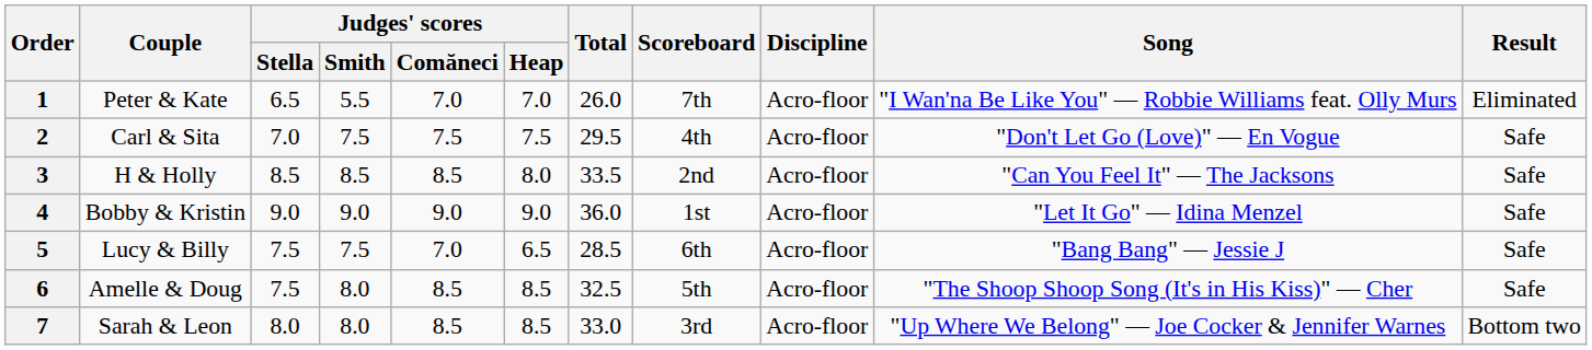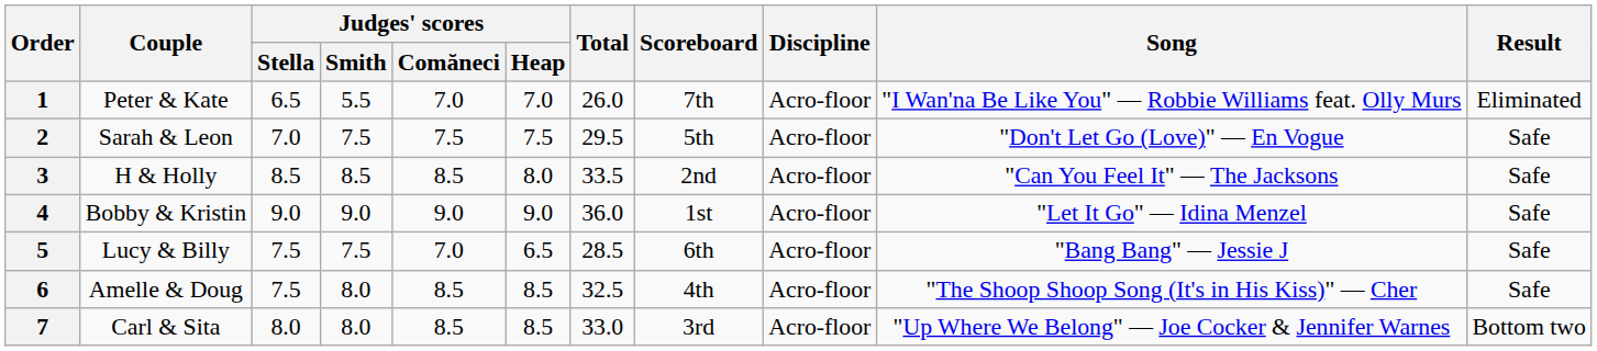2 | Couple: Carl & Sita -> Sarah & Leon
2 | Scoreboard: 4th -> 5th
6 | Scoreboard: 5th -> 4th
7 | Couple: Sarah & Leon -> Carl & Sita
